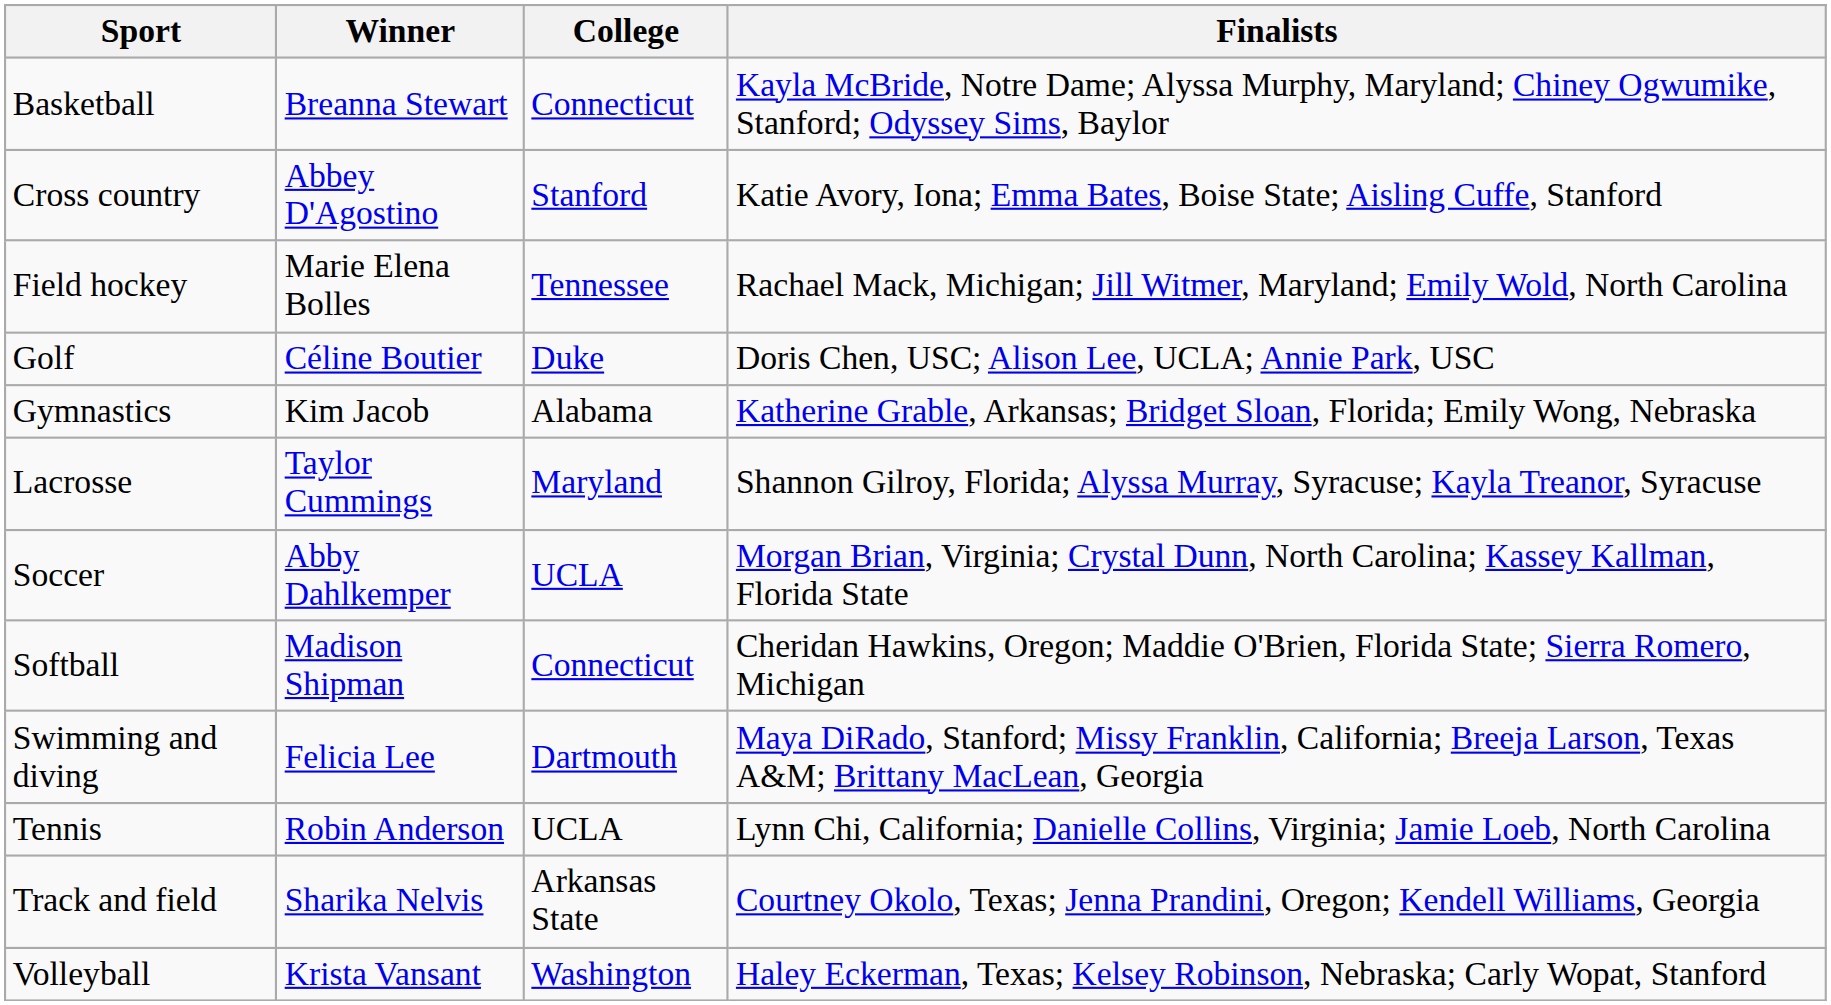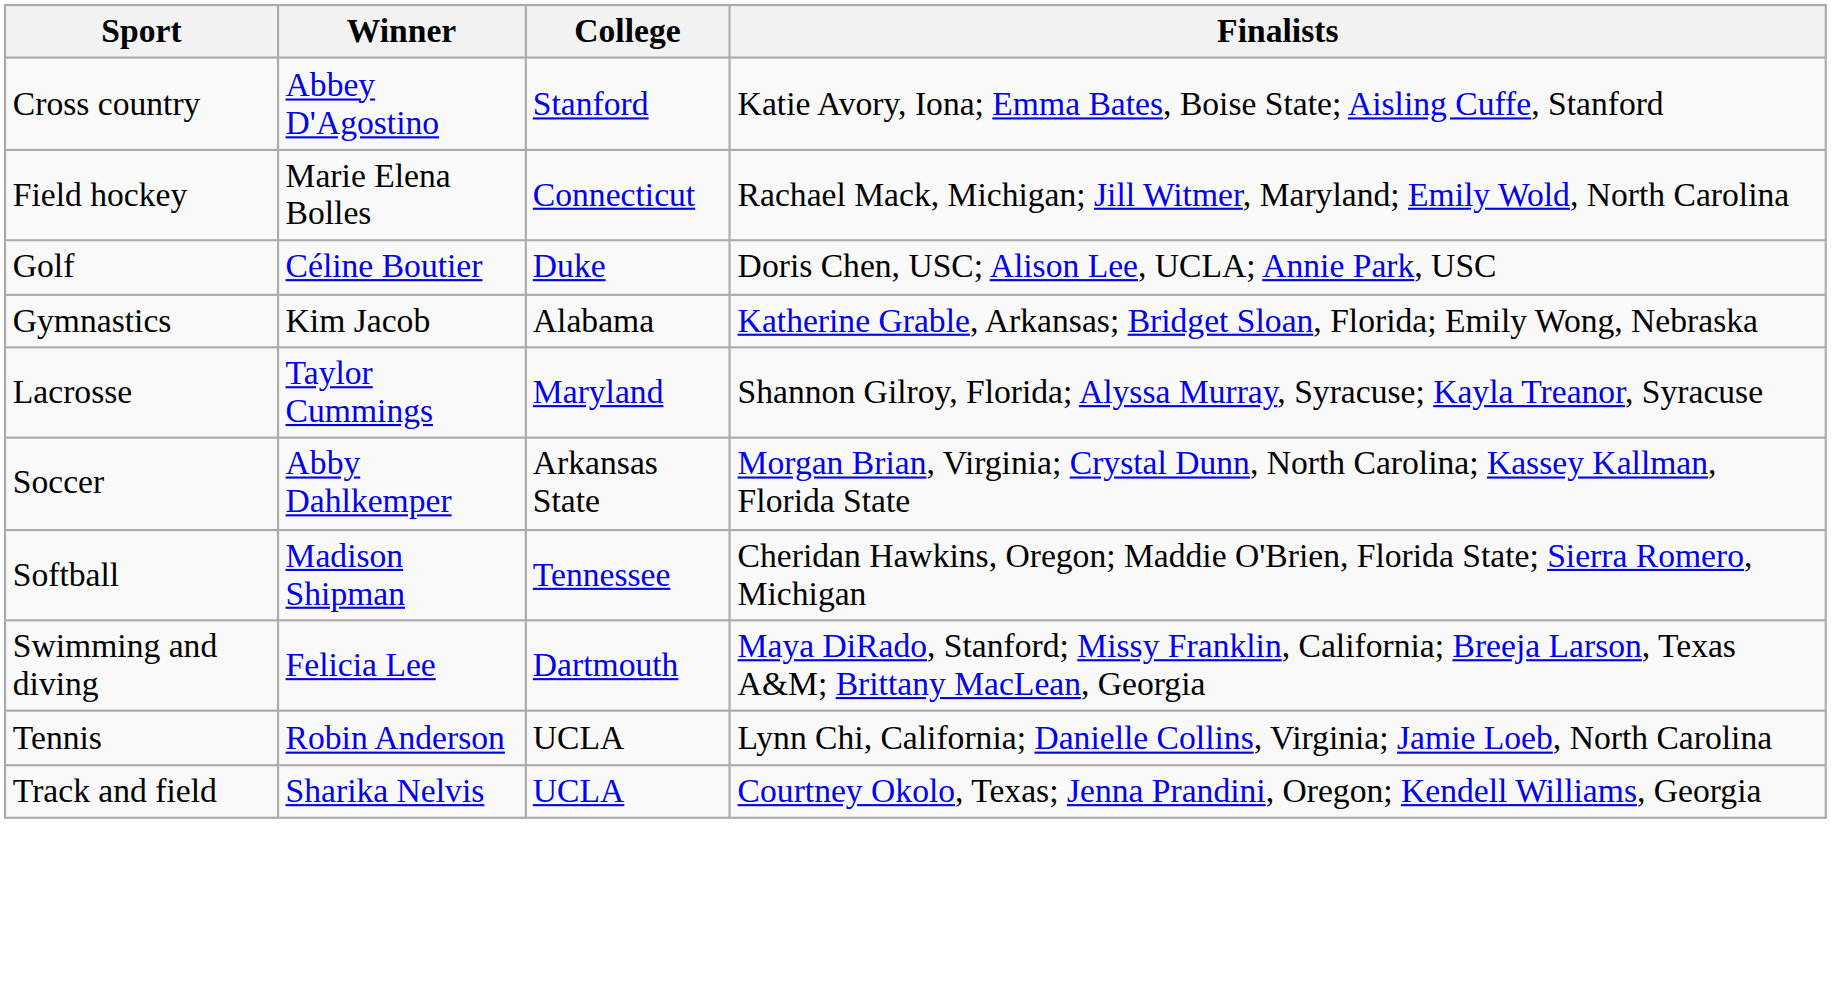- row: Basketball | Breanna Stewart | Connecticut | Kayla McBride, Notre Dame; Alyssa Murphy, Maryland; Chiney Ogwumike, Stanford; Odyssey Sims, Baylor
Field hockey | College: Tennessee -> Connecticut
Soccer | College: UCLA -> Arkansas State
Softball | College: Connecticut -> Tennessee
Track and field | College: Arkansas State -> UCLA
- row: Volleyball | Krista Vansant | Washington | Haley Eckerman, Texas; Kelsey Robinson, Nebraska; Carly Wopat, Stanford
